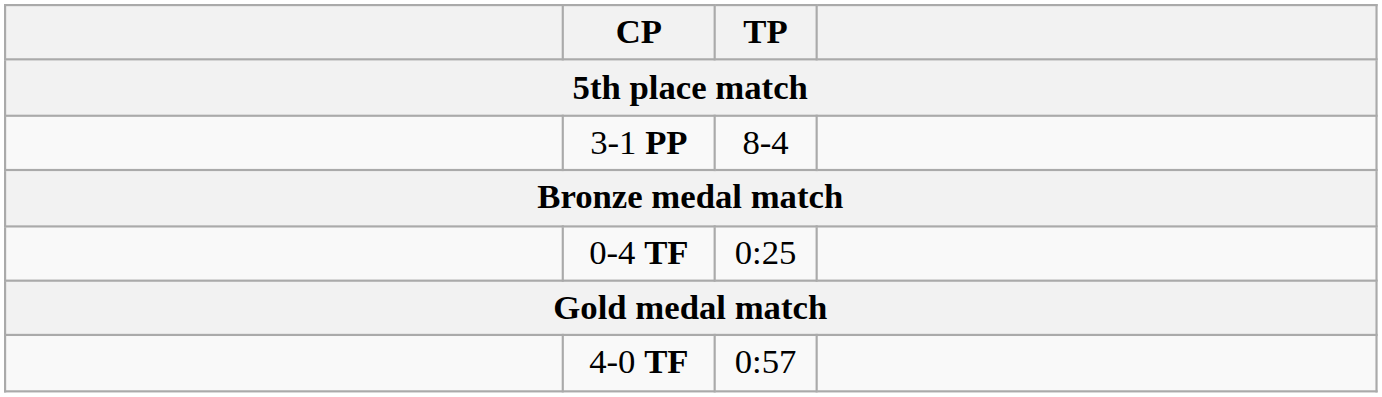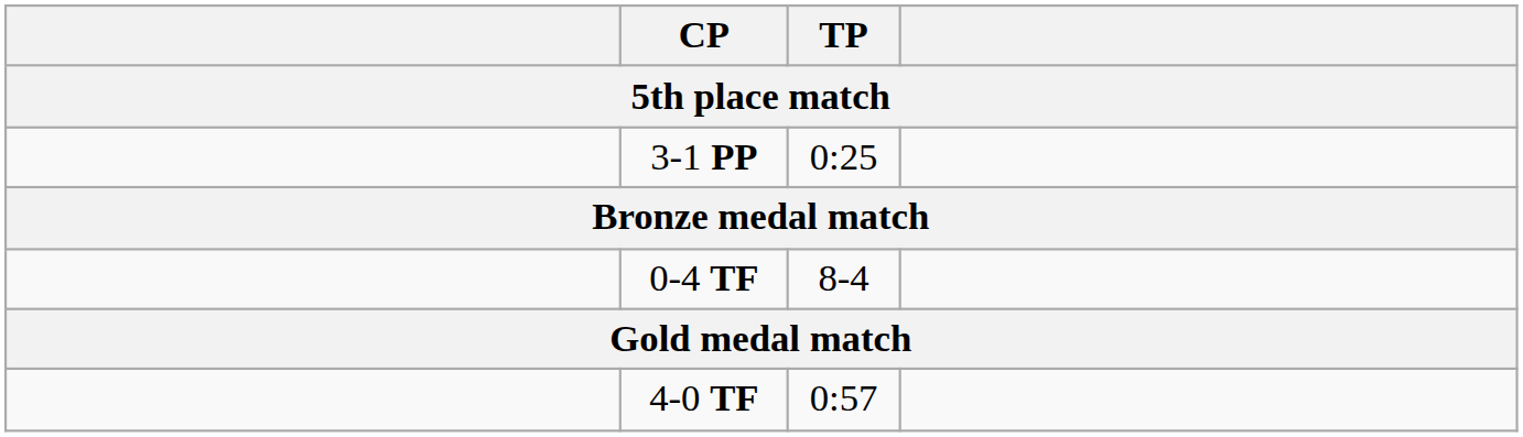3-1 PP | TP: 8-4 -> 0:25
0-4 TF | TP: 0:25 -> 8-4
